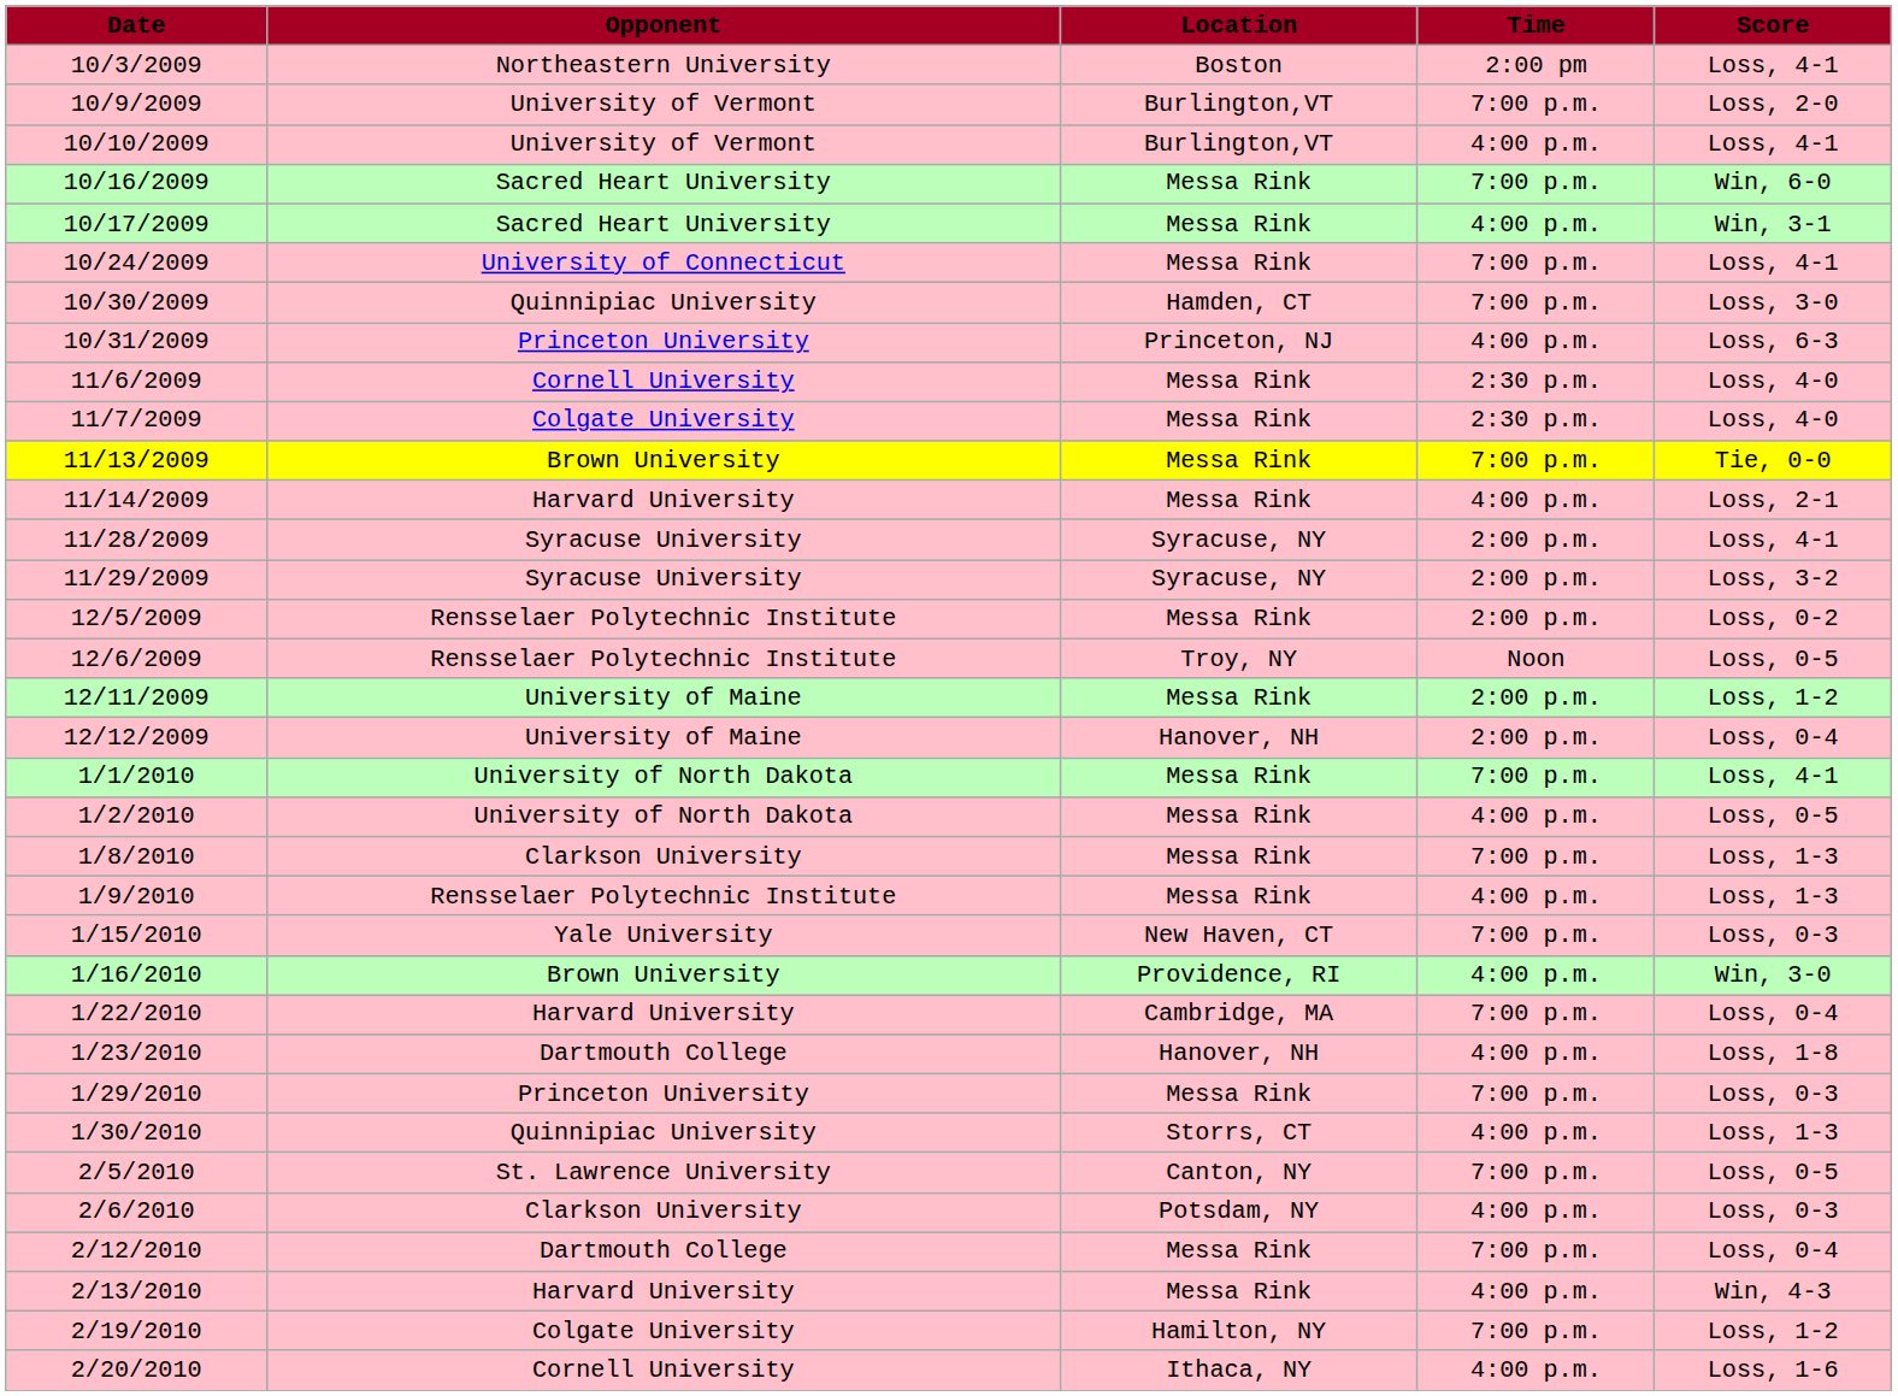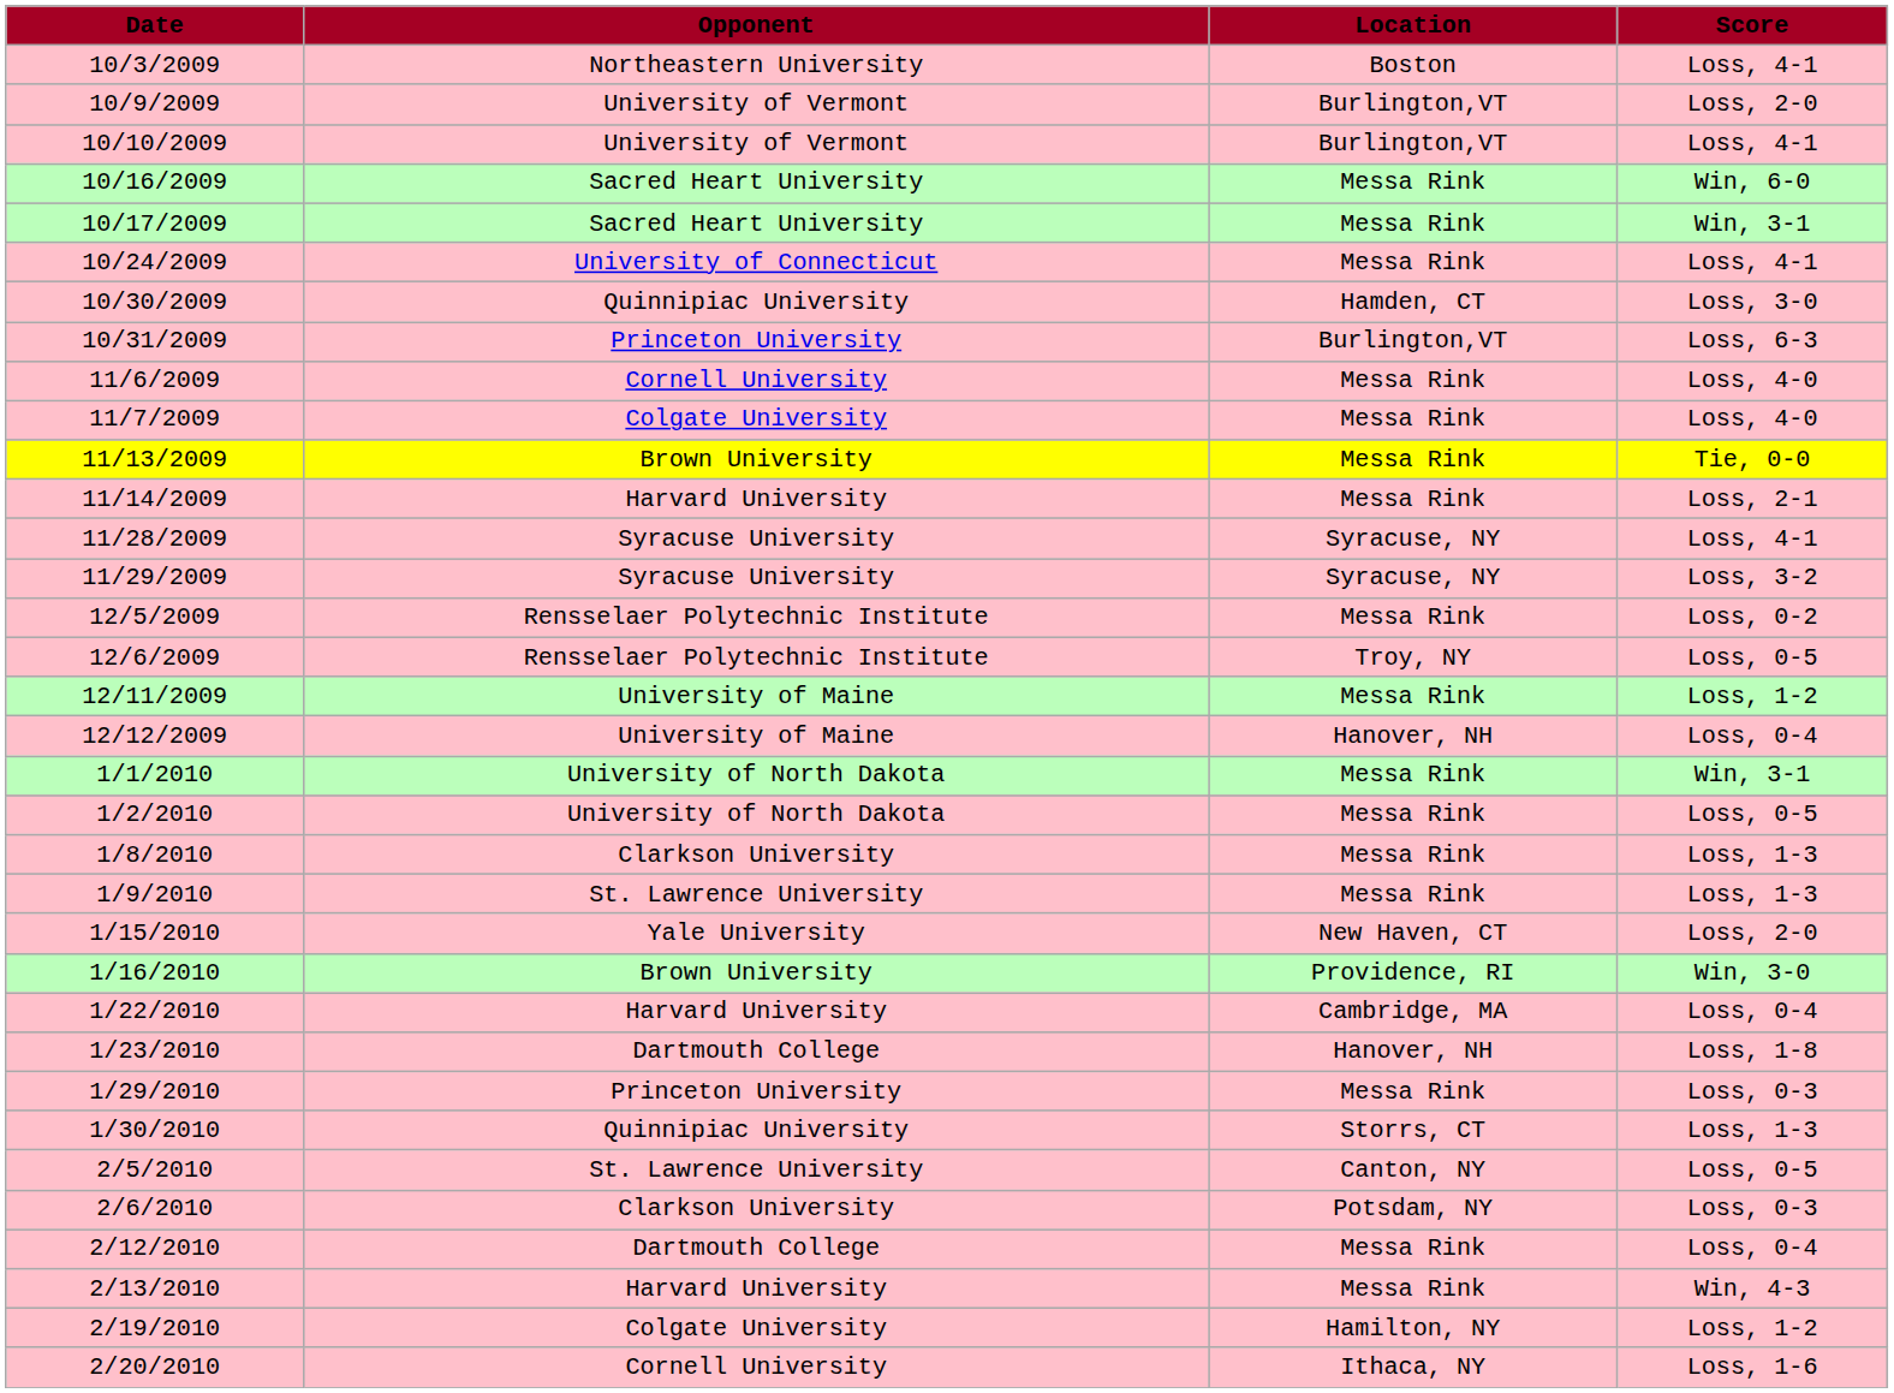- column: Time | 2:00 pm | 7:00 p.m. | 4:00 p.m. | 7:00 p.m. | 4:00 p.m. | 7:00 p.m. | 7:00 p.m. | 4:00 p.m. | 2:30 p.m. | 2:30 p.m. | 7:00 p.m. | 4:00 p.m. | 2:00 p.m. | 2:00 p.m. | 2:00 p.m. | Noon | 2:00 p.m. | 2:00 p.m. | 7:00 p.m. | 4:00 p.m. | 7:00 p.m. | 4:00 p.m. | 7:00 p.m. | 4:00 p.m. | 7:00 p.m. | 4:00 p.m. | 7:00 p.m. | 4:00 p.m. | 7:00 p.m. | 4:00 p.m. | 7:00 p.m. | 4:00 p.m. | 7:00 p.m. | 4:00 p.m.
10/31/2009 | Location: Princeton, NJ -> Burlington,VT
1/1/2010 | Score: Loss, 4-1 -> Win, 3-1
1/9/2010 | Opponent: Rensselaer Polytechnic Institute -> St. Lawrence University
1/15/2010 | Score: Loss, 0-3 -> Loss, 2-0
